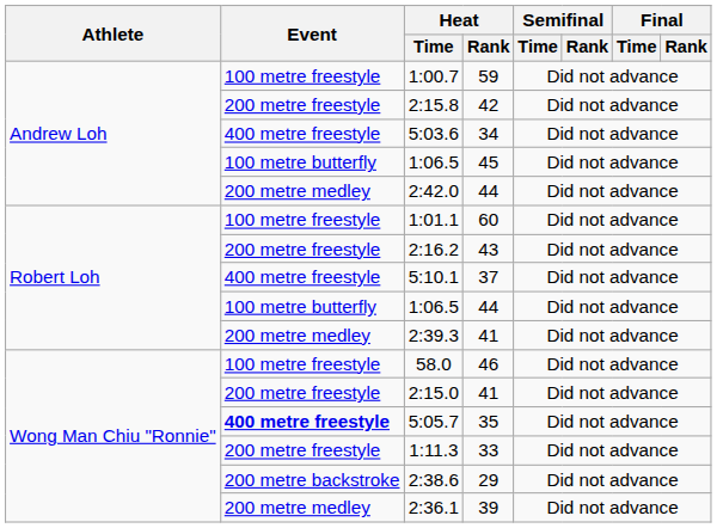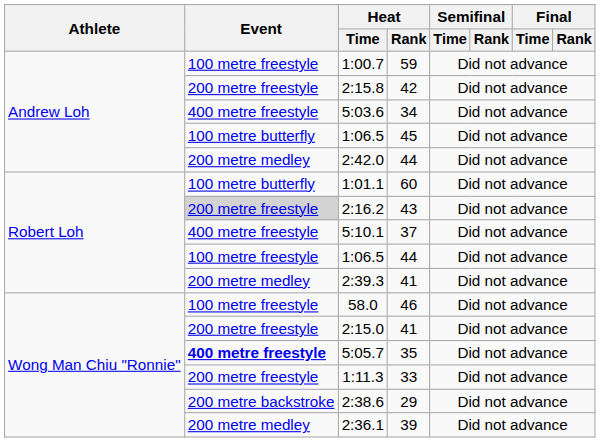1:01.1 | Event: 100 metre freestyle -> 100 metre butterfly
2:16.2 | Event: no background -> lightgrey background
1:06.5 / 44 | Event: 100 metre butterfly -> 100 metre freestyle
